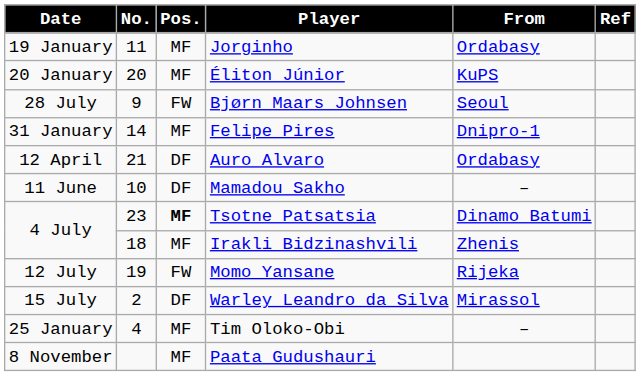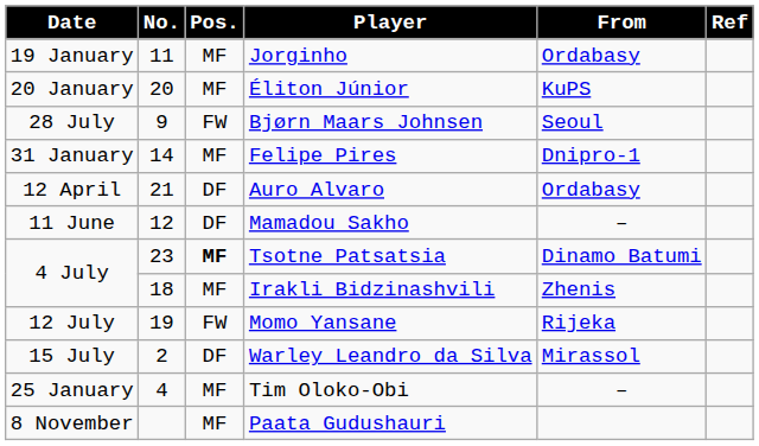Mamadou Sakho | No.: 10 -> 12
